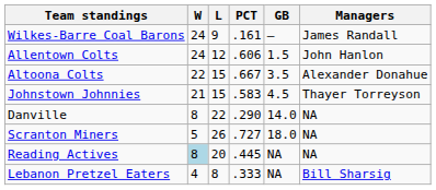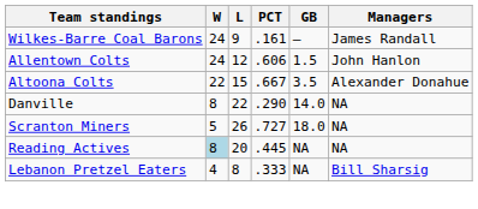- row: Johnstown Johnnies | 21 | 15 | .583 | 4.5 | Thayer Torreyson
